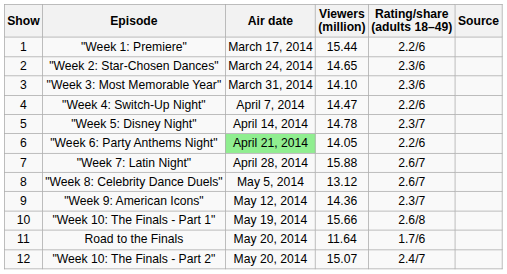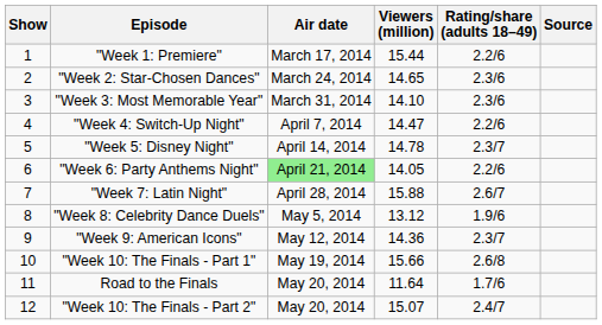"Week 8: Celebrity Dance Duels" | Rating/share (adults 18–49): 2.6/7 -> 1.9/6
